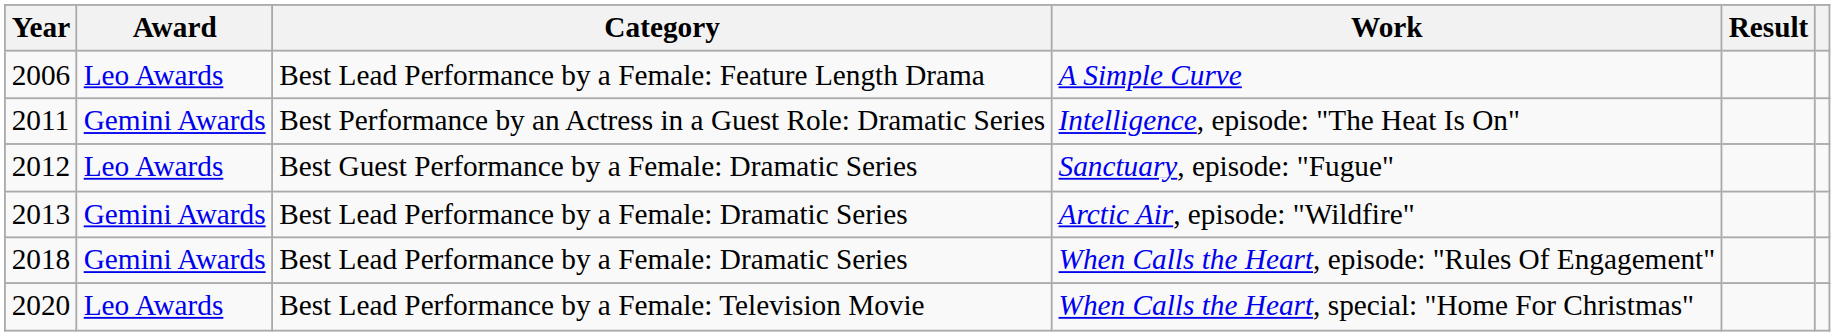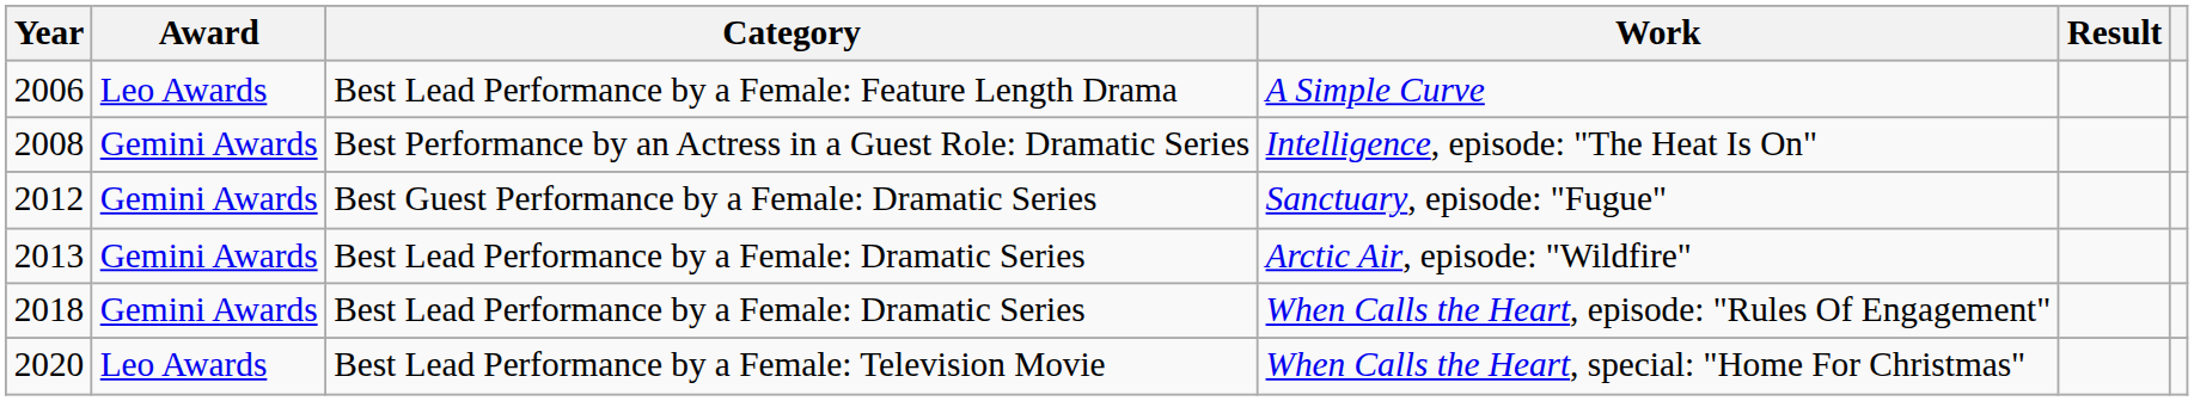Intelligence, episode: "The Heat Is On" | Year: 2011 -> 2008
Sanctuary, episode: "Fugue" | Award: Leo Awards -> Gemini Awards
